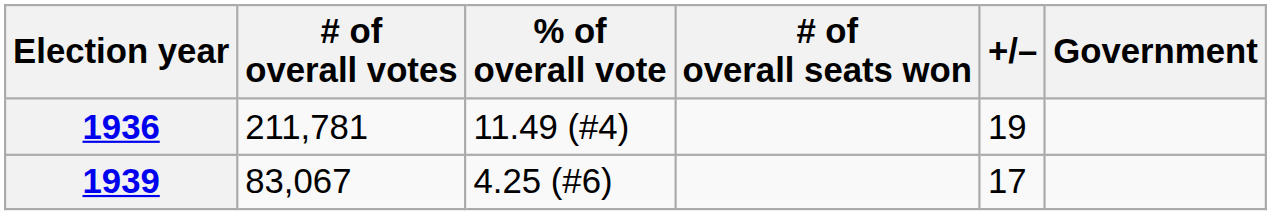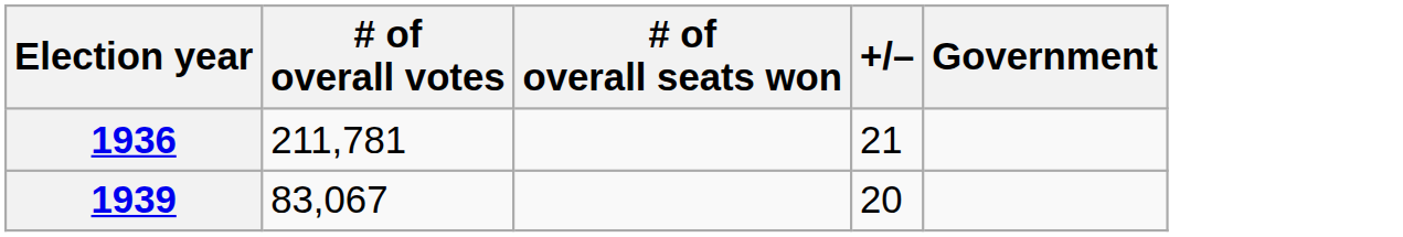- column: % of overall vote | 11.49 (#4) | 4.25 (#6)
1936 | +/–: 19 -> 21
1939 | +/–: 17 -> 20
